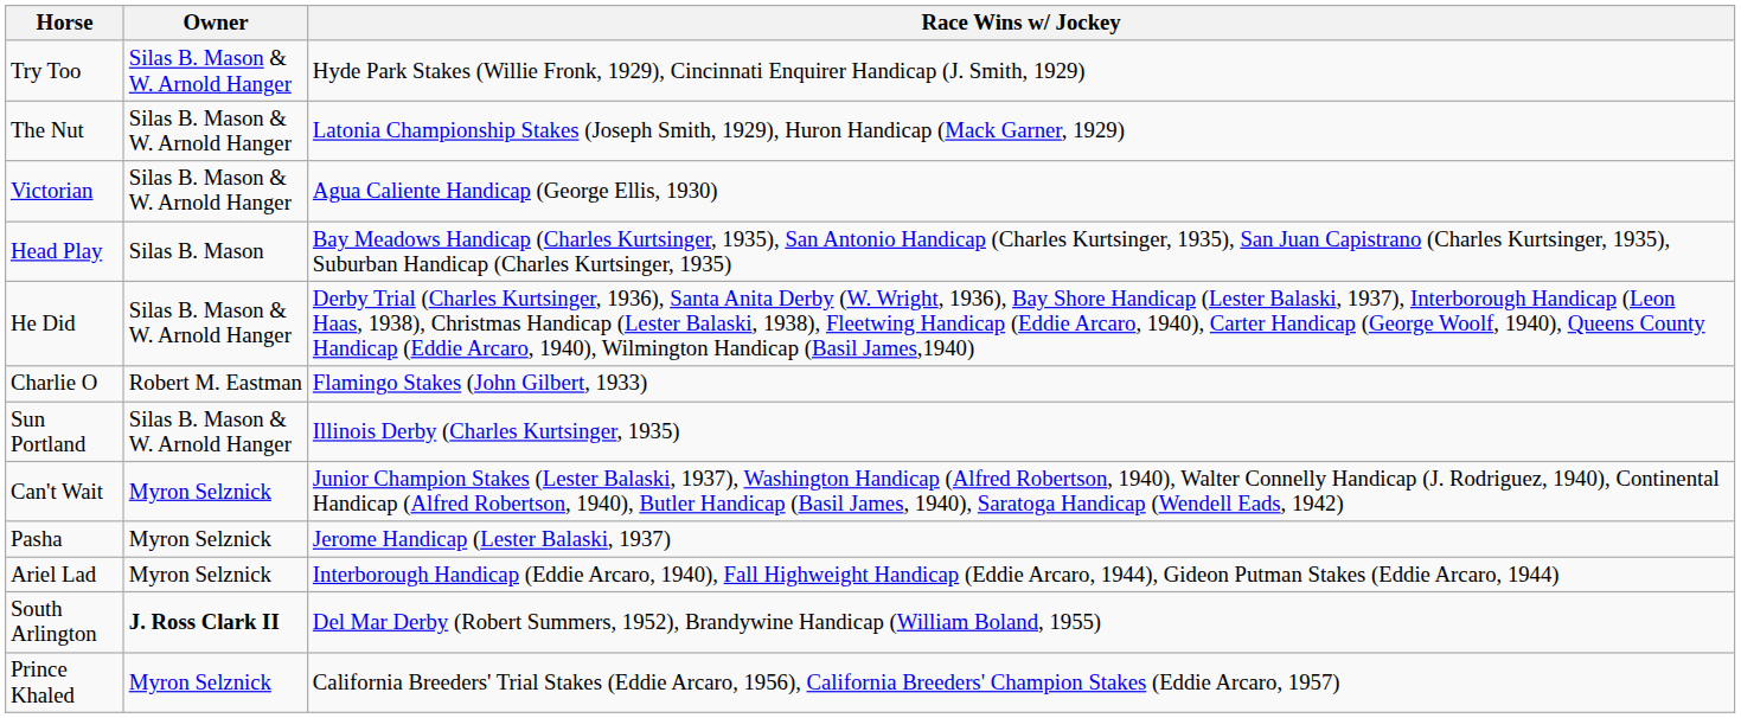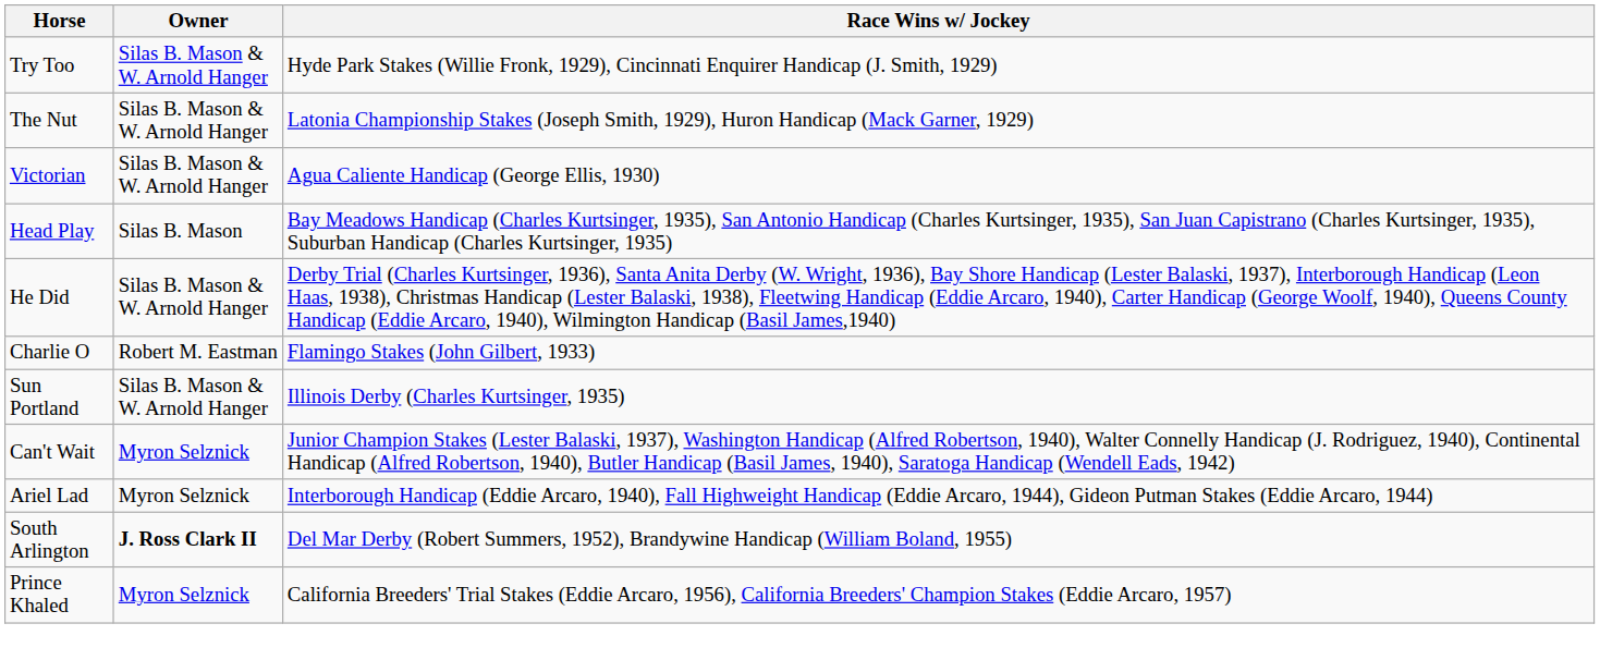- row: Pasha | Myron Selznick | Jerome Handicap (Lester Balaski, 1937)
